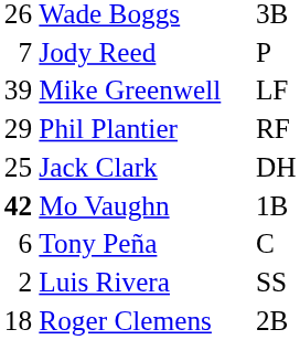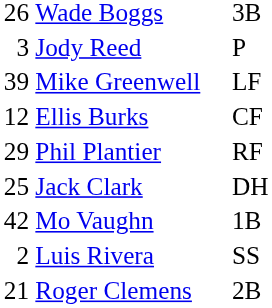Jody Reed | column 1: 7 -> 3
+ row: 12 | Ellis Burks | CF
Mo Vaughn | column 1: bold -> normal
- row: 6 | Tony Peña | C
Roger Clemens | column 1: 18 -> 21
